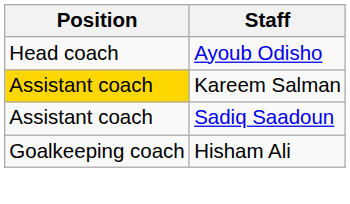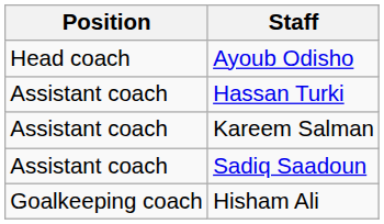+ row: Assistant coach | Hassan Turki
Kareem Salman | Position: gold background -> no background
